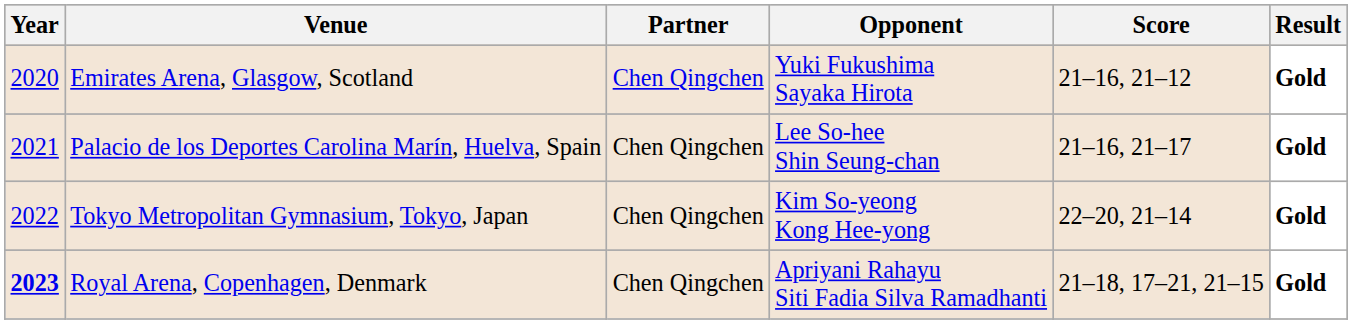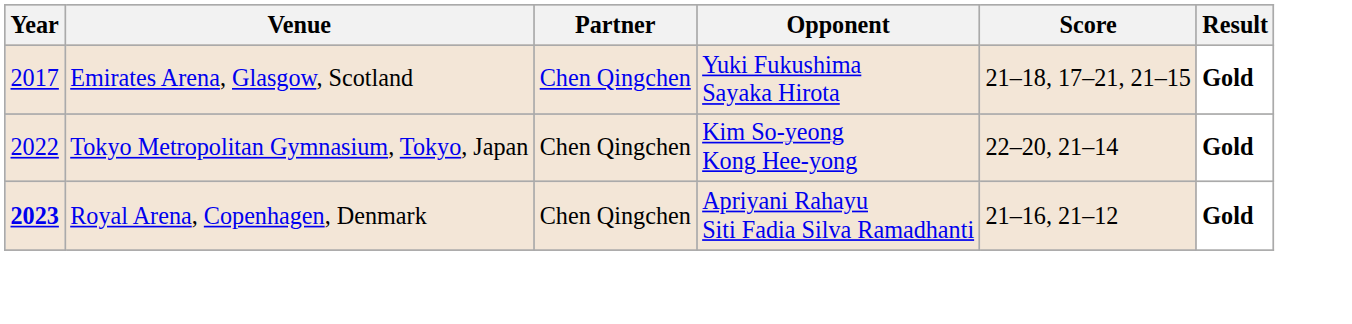Emirates Arena, Glasgow, Scotland | Year: 2020 -> 2017
Emirates Arena, Glasgow, Scotland | Score: 21–16, 21–12 -> 21–18, 17–21, 21–15
- row: 2021 | Palacio de los Deportes Carolina Marín, Huelva, Spain | Chen Qingchen | Lee So-hee Shin Seung-chan | 21–16, 21–17 | Gold
Royal Arena, Copenhagen, Denmark | Score: 21–18, 17–21, 21–15 -> 21–16, 21–12
